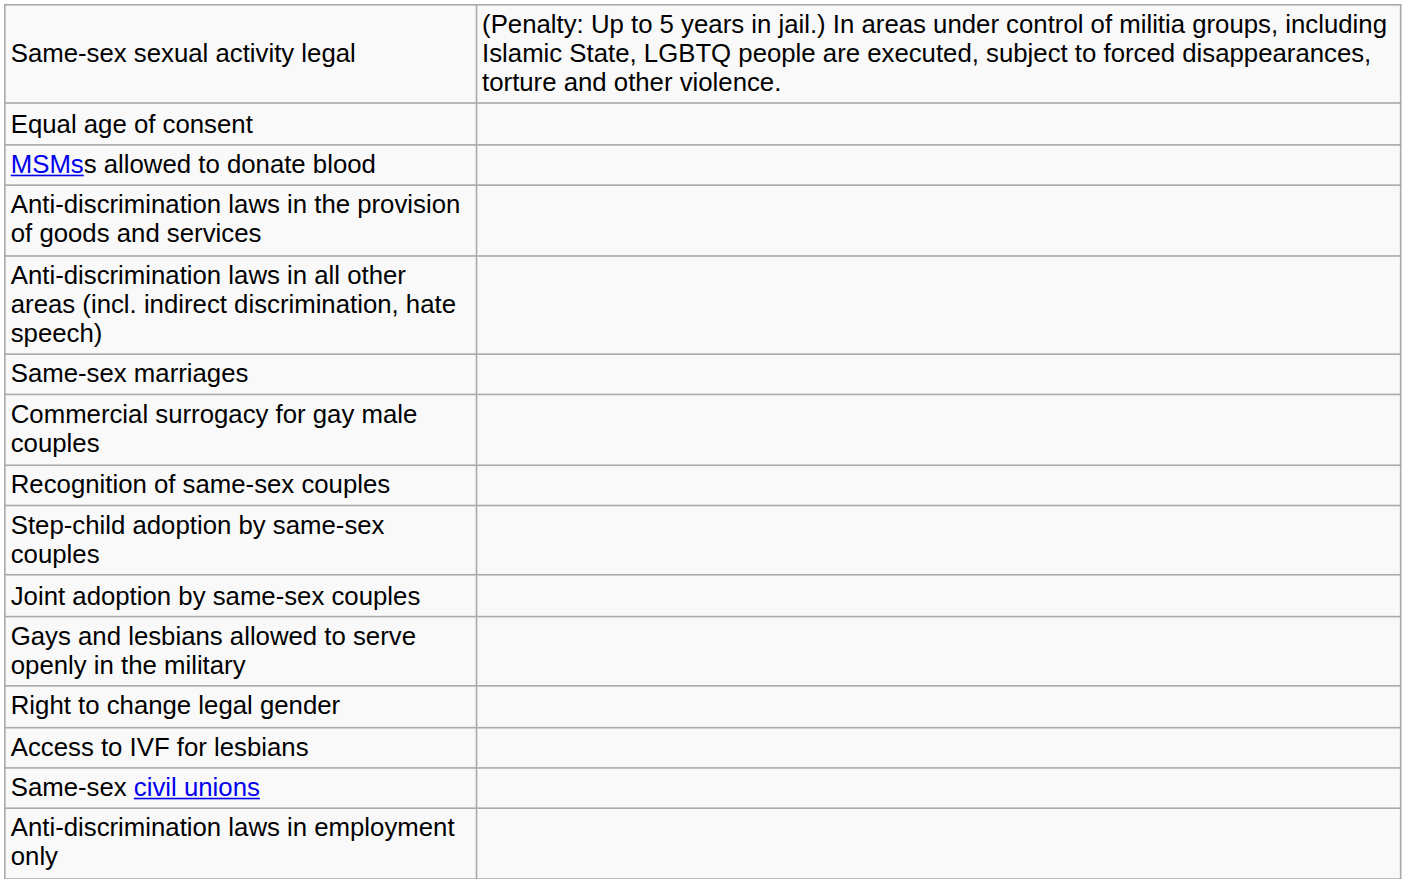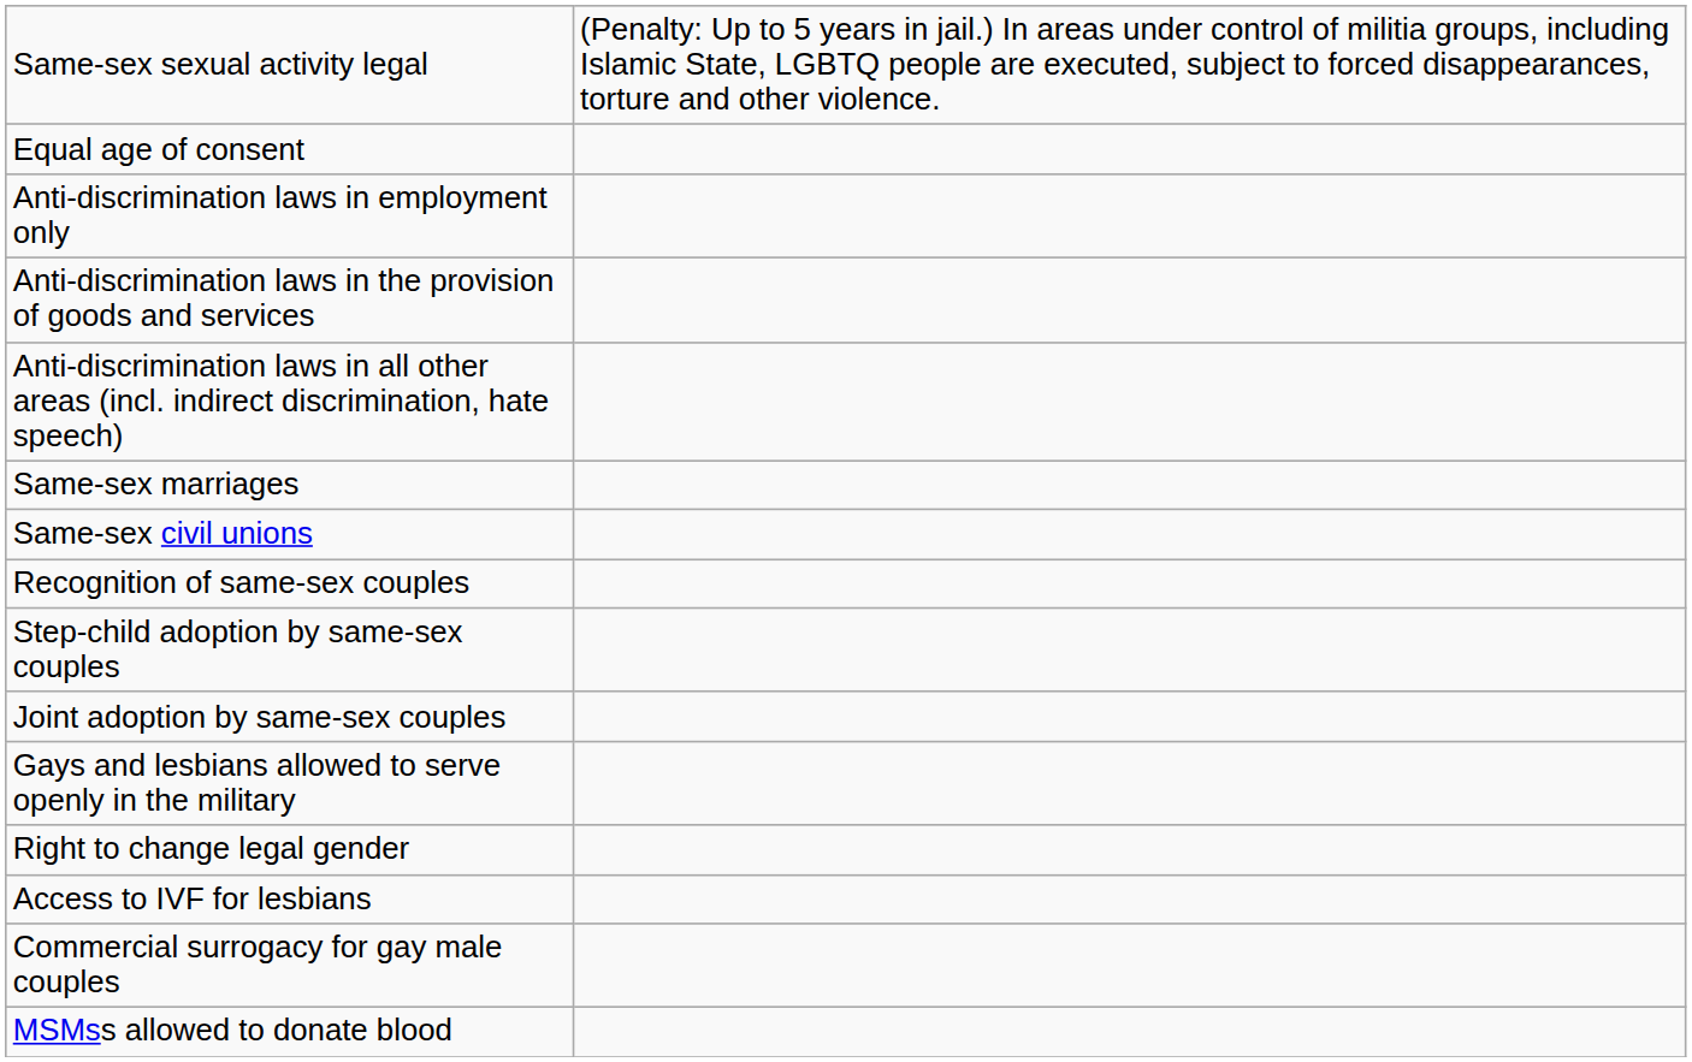rows swapped: Anti-discrimination laws in employment only <-> MSMss allowed to donate blood
rows swapped: Same-sex civil unions <-> Commercial surrogacy for gay male couples
